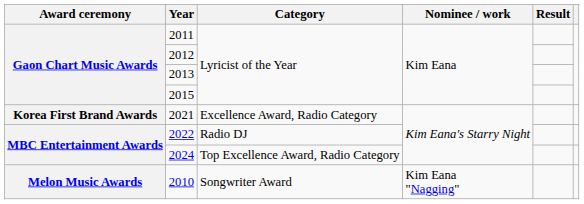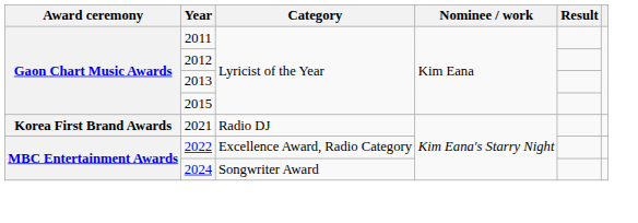2021 | Category: Excellence Award, Radio Category -> Radio DJ
2022 | Category: Radio DJ -> Excellence Award, Radio Category
2024 | Category: Top Excellence Award, Radio Category -> Songwriter Award
- row: Melon Music Awards | 2010 | Songwriter Award | Kim Eana "Nagging"
